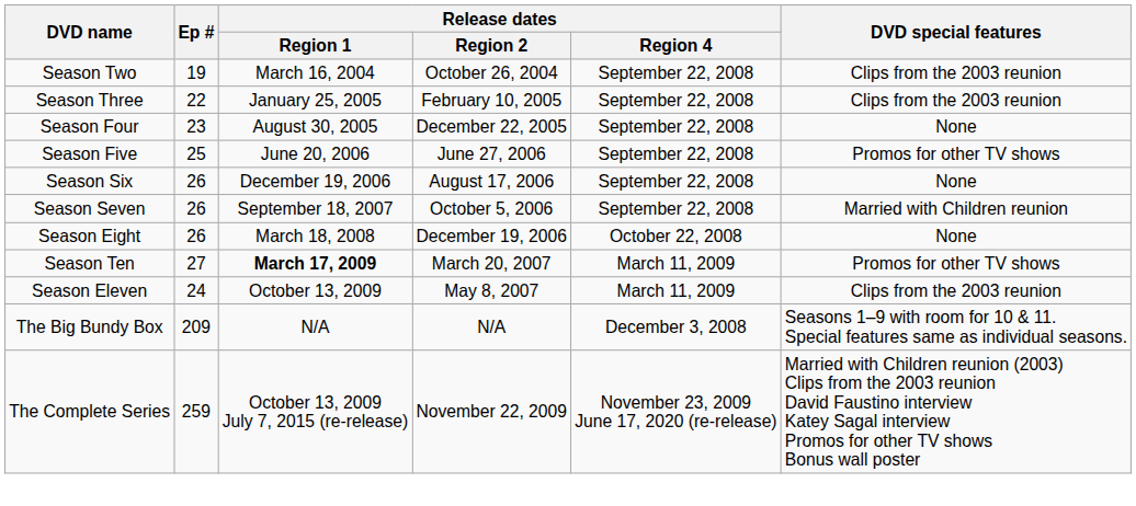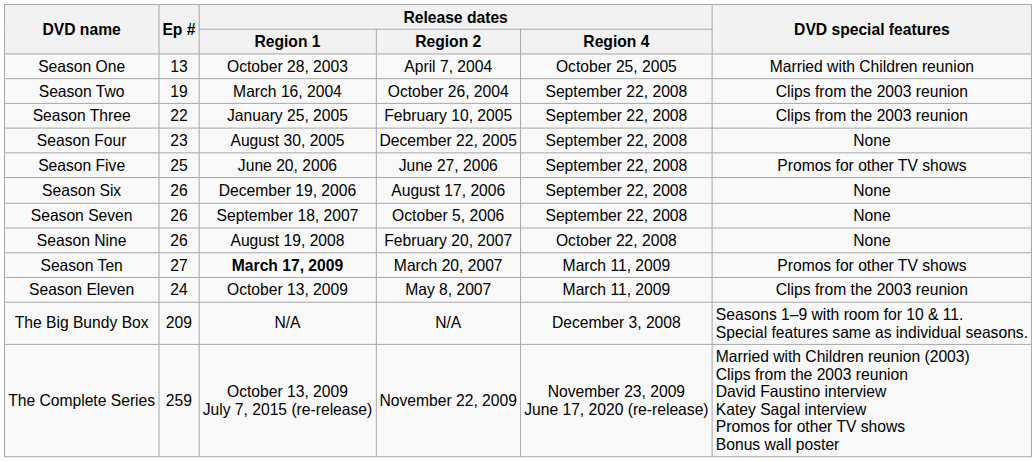+ row: Season One | 13 | October 28, 2003 | April 7, 2004 | October 25, 2005 | Married with Children reunion
Season Seven | DVD special features: Married with Children reunion -> None
- row: Season Eight | 26 | March 18, 2008 | December 19, 2006 | October 22, 2008 | None
+ row: Season Nine | 26 | August 19, 2008 | February 20, 2007 | October 22, 2008 | None
